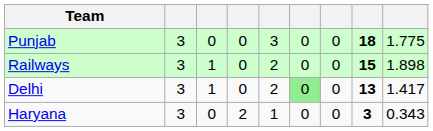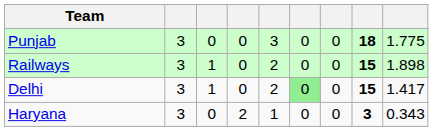Delhi | column 8: 13 -> 15
